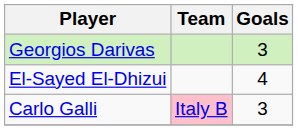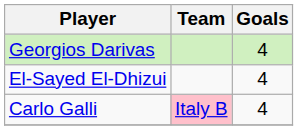Georgios Darivas | Goals: 3 -> 4
Carlo Galli | Goals: 3 -> 4
